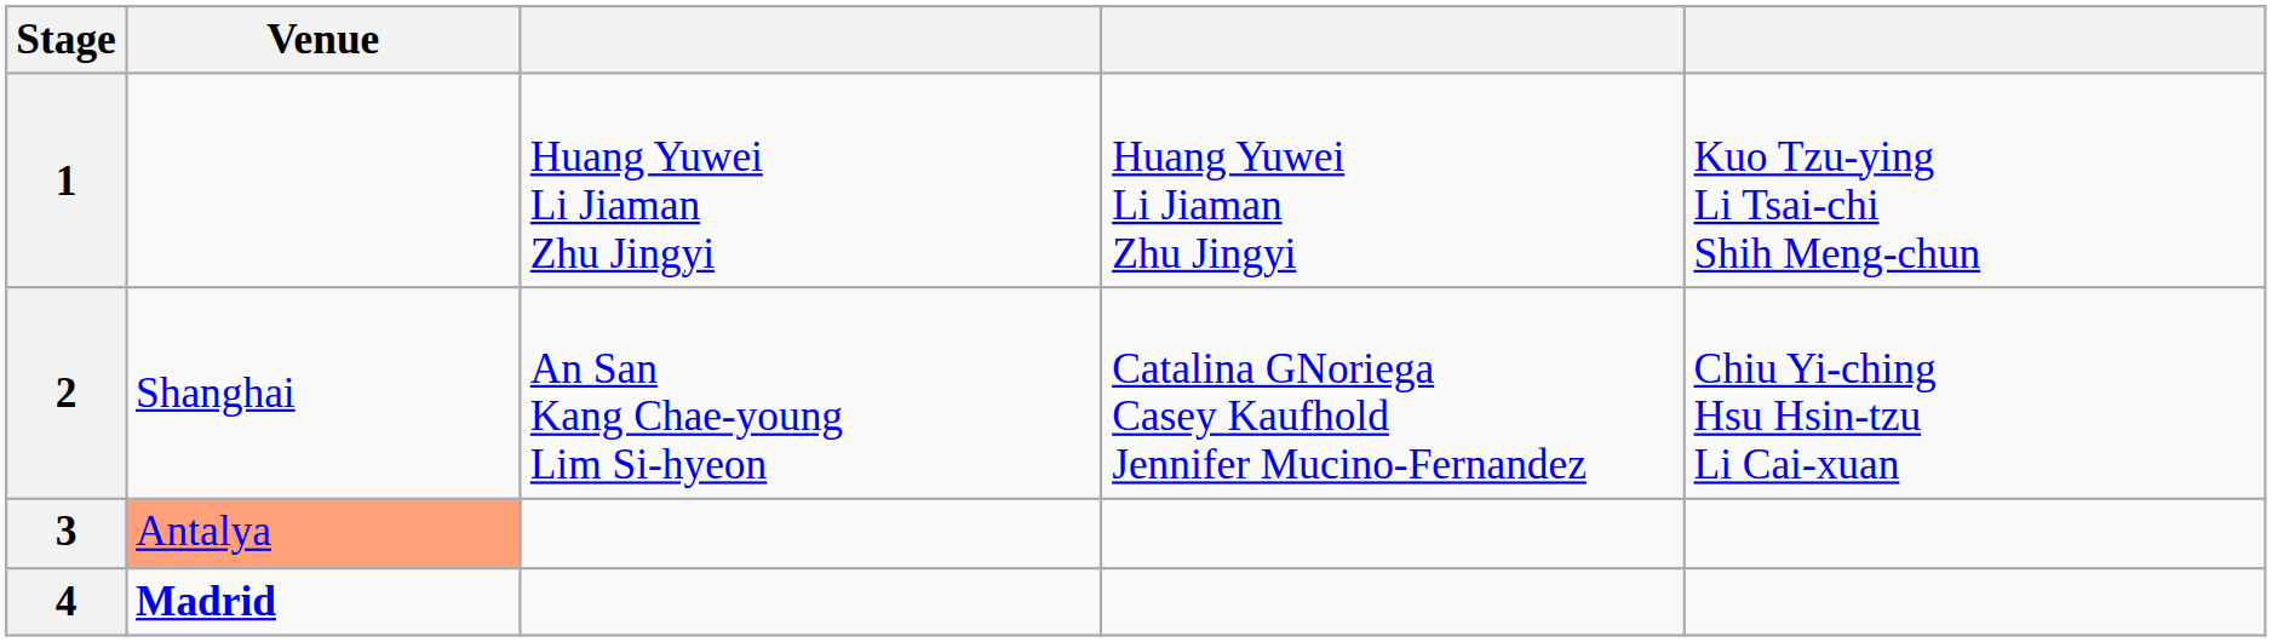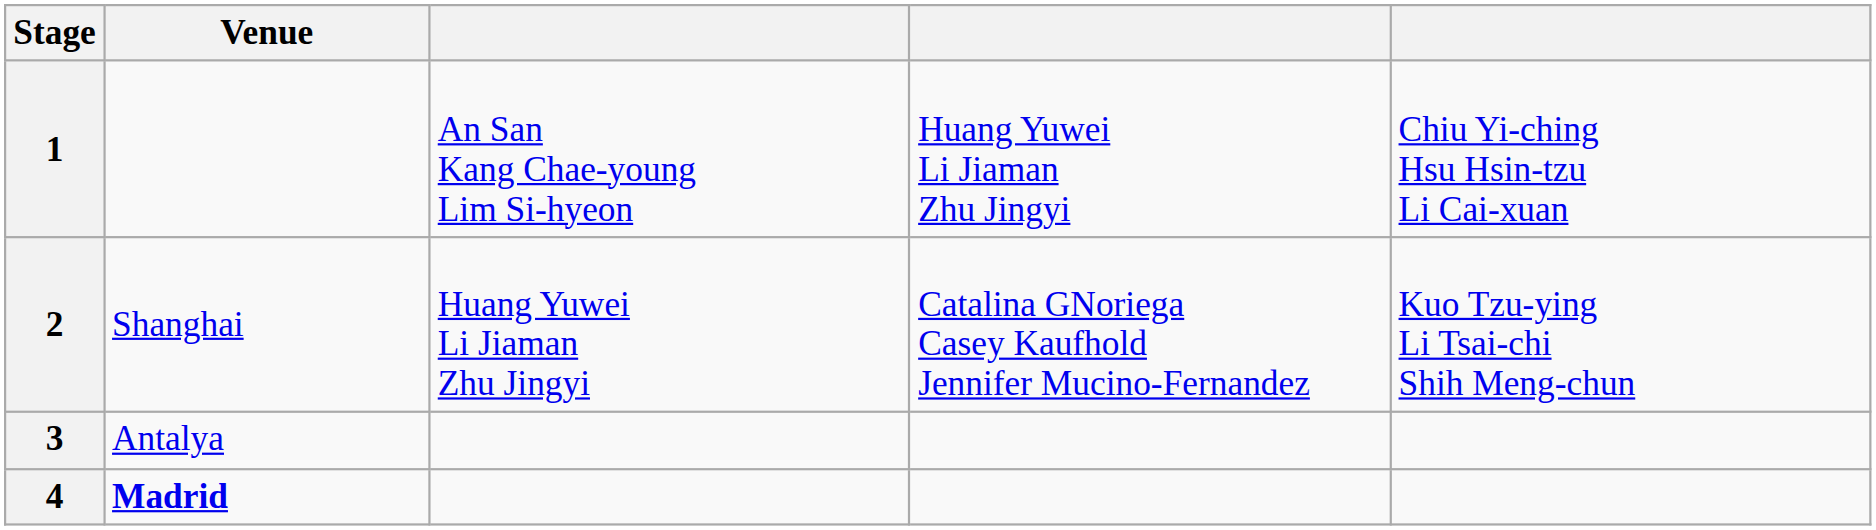1 | column 3: Huang Yuwei Li Jiaman Zhu Jingyi -> An San Kang Chae-young Lim Si-hyeon
1 | column 5: Kuo Tzu-ying Li Tsai-chi Shih Meng-chun -> Chiu Yi-ching Hsu Hsin-tzu Li Cai-xuan
2 | column 3: An San Kang Chae-young Lim Si-hyeon -> Huang Yuwei Li Jiaman Zhu Jingyi
2 | column 5: Chiu Yi-ching Hsu Hsin-tzu Li Cai-xuan -> Kuo Tzu-ying Li Tsai-chi Shih Meng-chun
3 | Venue: lightsalmon background -> no background
